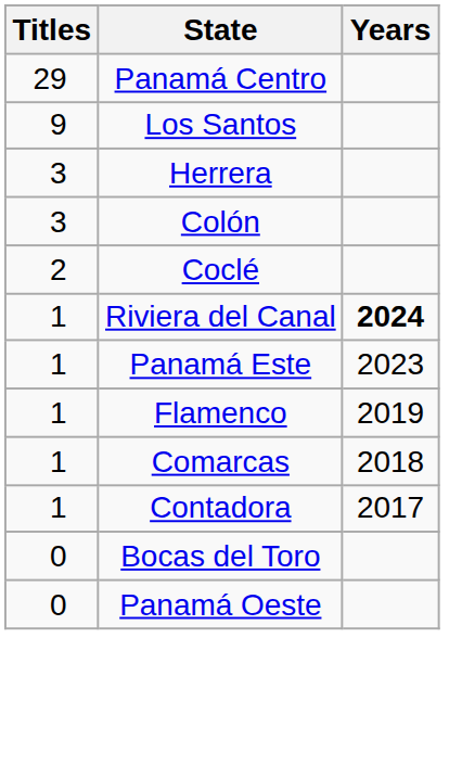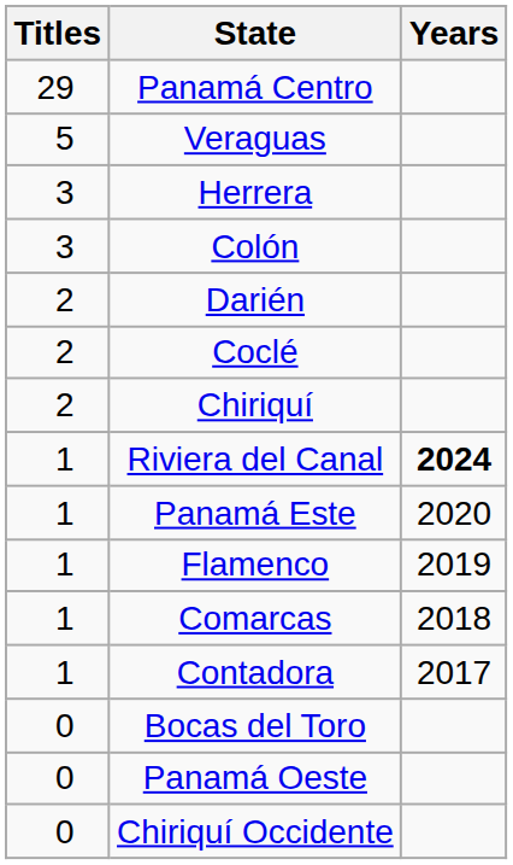- row: 9 | Los Santos
+ row: 5 | Veraguas
+ row: 2 | Darién
+ row: 2 | Chiriquí
Panamá Este | Years: 2023 -> 2020
+ row: 0 | Chiriquí Occidente
